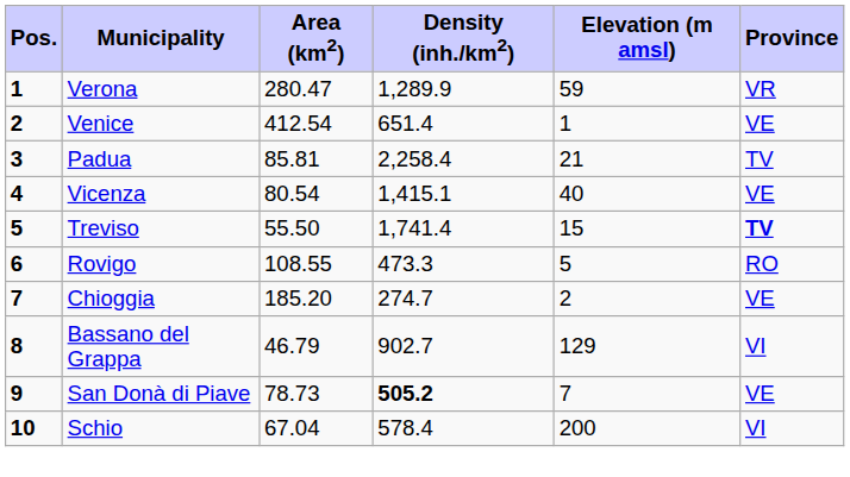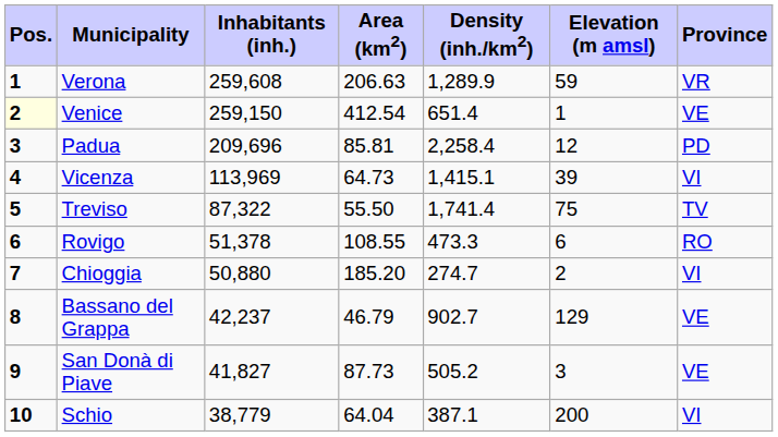+ column: Inhabitants (inh.) | 259,608 | 259,150 | 209,696 | 113,969 | 87,322 | 51,378 | 50,880 | 42,237 | 41,827 | 38,779
Verona | Area (km2): 280.47 -> 206.63
Venice | Pos.: no background -> lightyellow background
Padua | Elevation (m amsl): 21 -> 12
Padua | Province: TV -> PD
Vicenza | Area (km2): 80.54 -> 64.73
Vicenza | Elevation (m amsl): 40 -> 39
Vicenza | Province: VE -> VI
Treviso | Elevation (m amsl): 15 -> 75
Treviso | Province: bold -> normal
Rovigo | Elevation (m amsl): 5 -> 6
Chioggia | Province: VE -> VI
Bassano del Grappa | Province: VI -> VE
San Donà di Piave | Area (km2): 78.73 -> 87.73
San Donà di Piave | Density (inh./km2): bold -> normal
San Donà di Piave | Elevation (m amsl): 7 -> 3
Schio | Area (km2): 67.04 -> 64.04
Schio | Density (inh./km2): 578.4 -> 387.1
